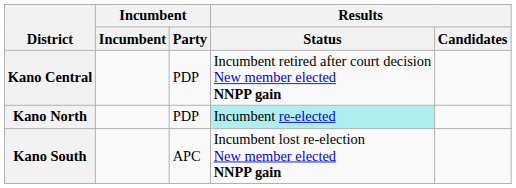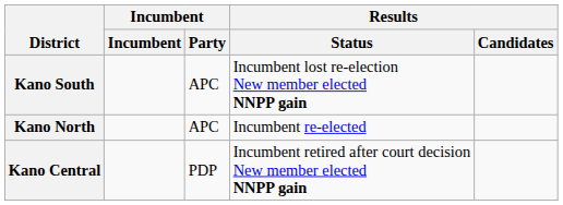rows swapped: Kano Central <-> Kano South
Kano North | Incumbent / Party: PDP -> APC
Kano North | Results / Status: paleturquoise background -> no background
